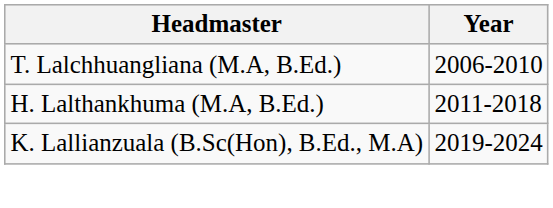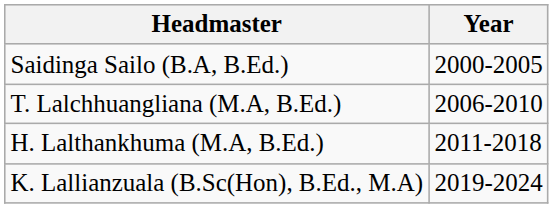+ row: Saidinga Sailo (B.A, B.Ed.) | 2000-2005
